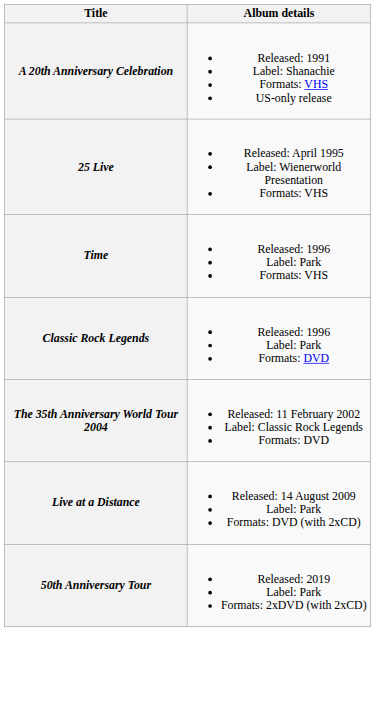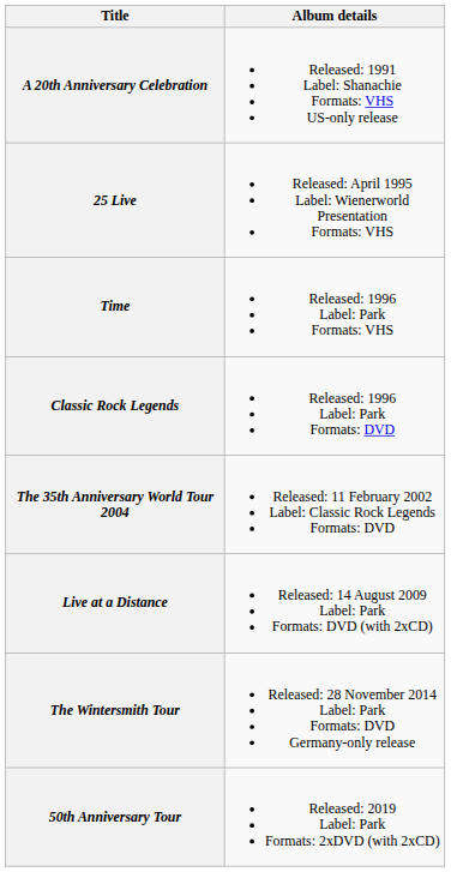+ row: The Wintersmith Tour | Released: 28 November 2014 Label: Park Formats: DVD Germany-only release
